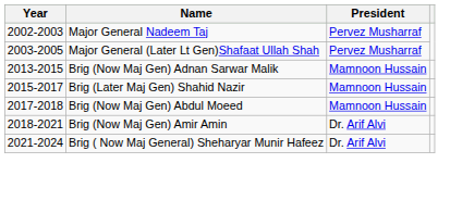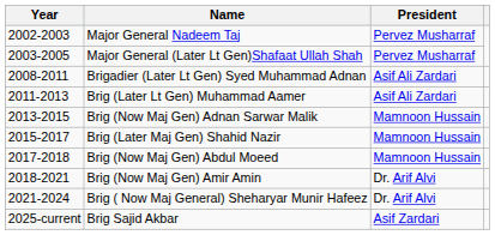+ row: 2008-2011 | Brigadier (Later Lt Gen) Syed Muhammad Adnan | Asif Ali Zardari
+ row: 2011-2013 | Brig (Later Lt Gen) Muhammad Aamer | Asif Ali Zardari
+ row: 2025-current | Brig Sajid Akbar | Asif Zardari
